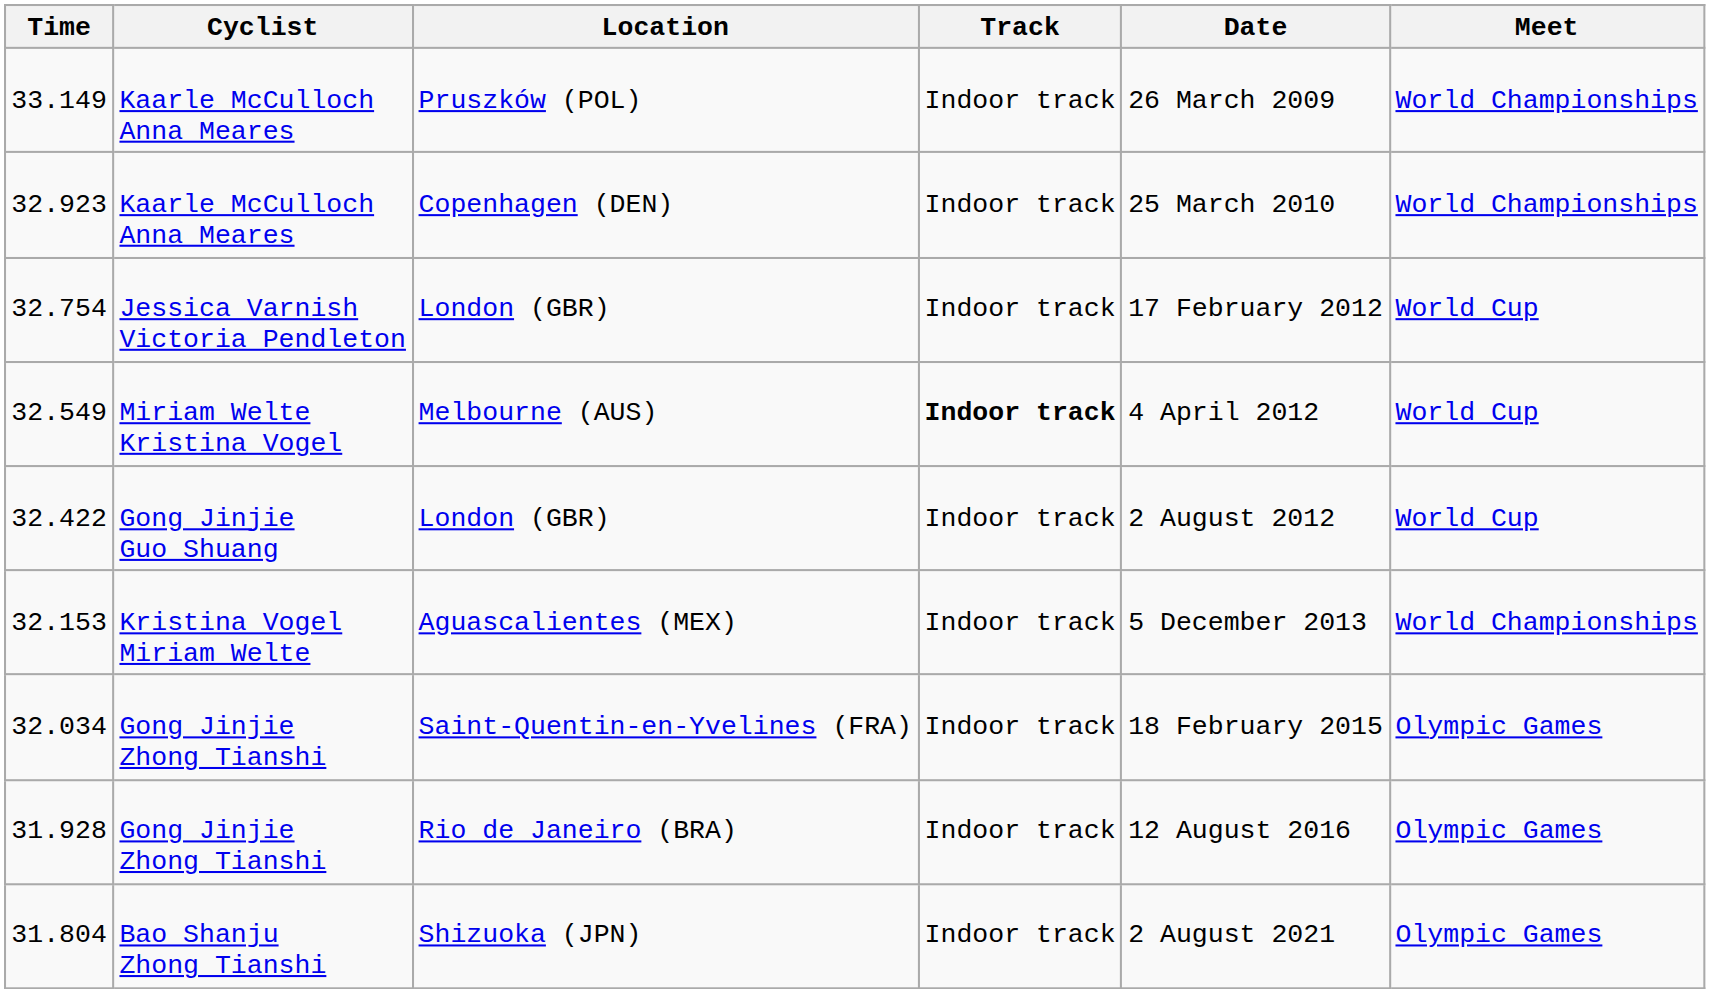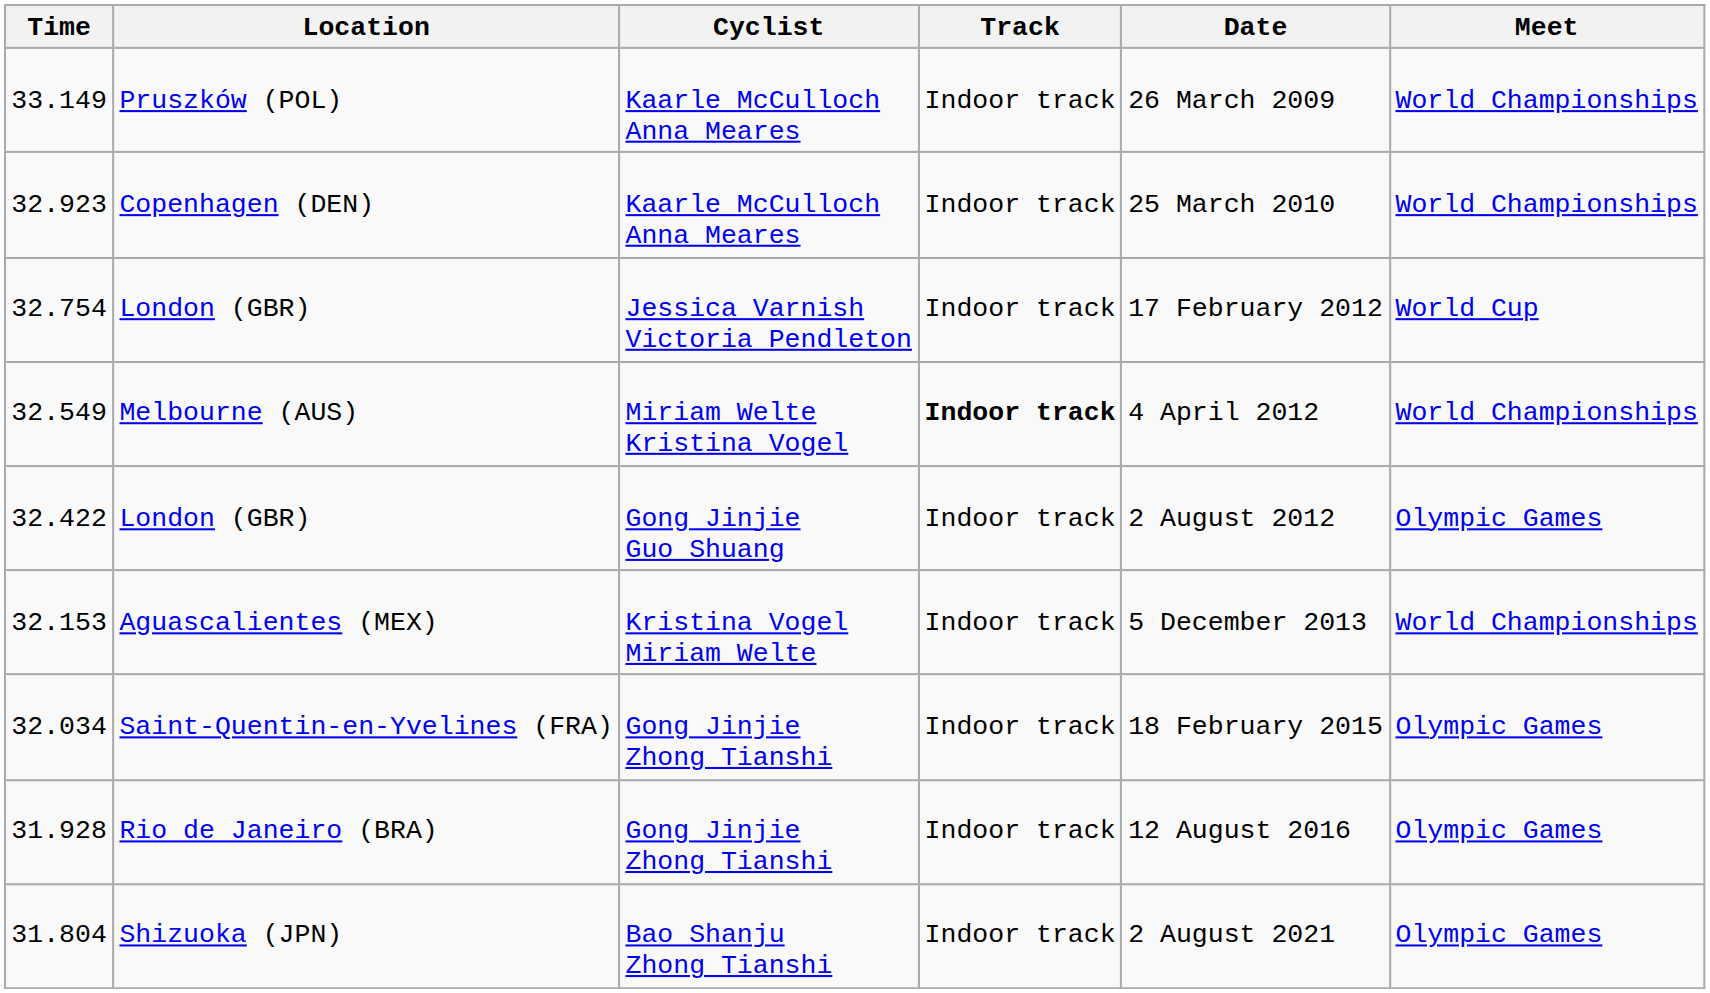columns swapped: Cyclist <-> Location
32.549 | Meet: World Cup -> World Championships
32.422 | Meet: World Cup -> Olympic Games
